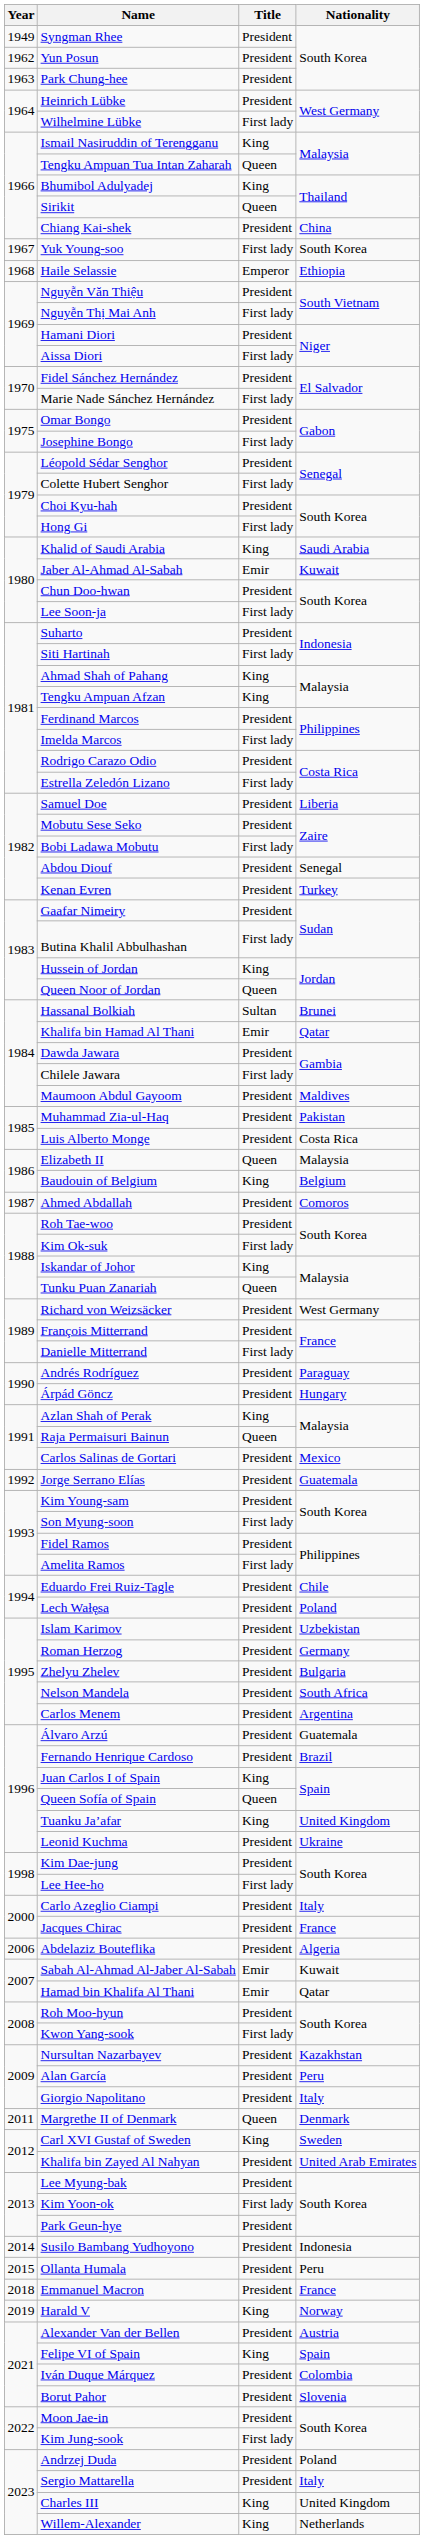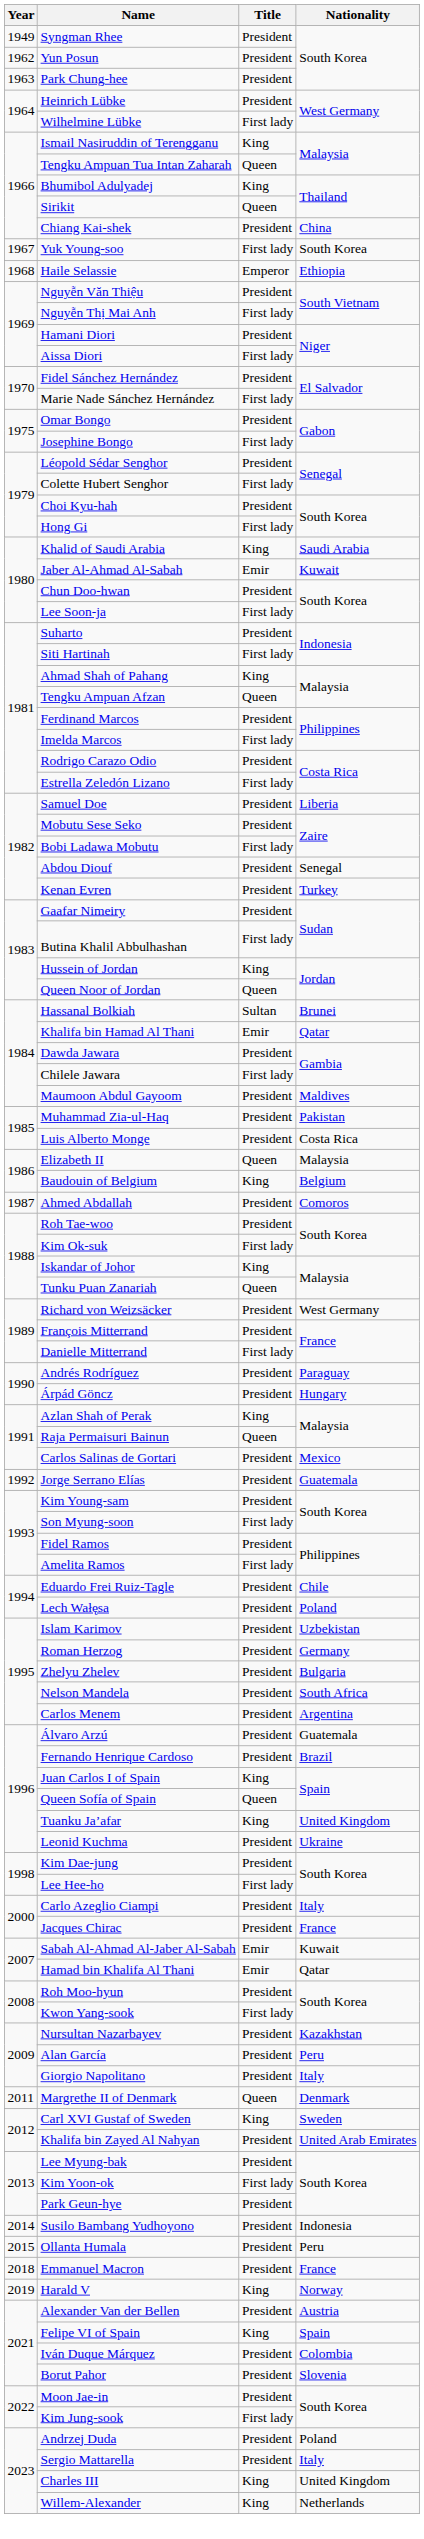Tengku Ampuan Afzan | Title: King -> Queen
- row: 2006 | Abdelaziz Bouteflika | President | Algeria
